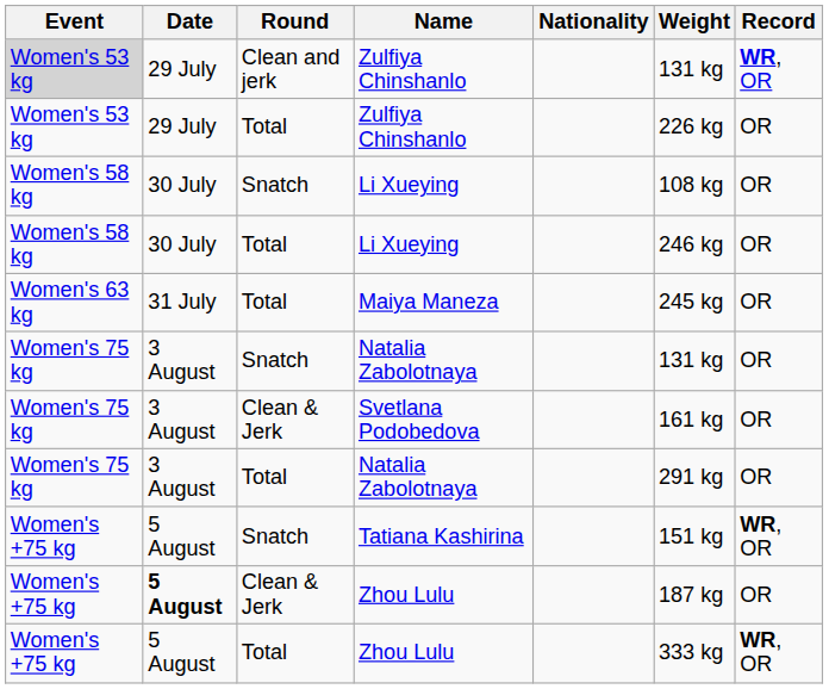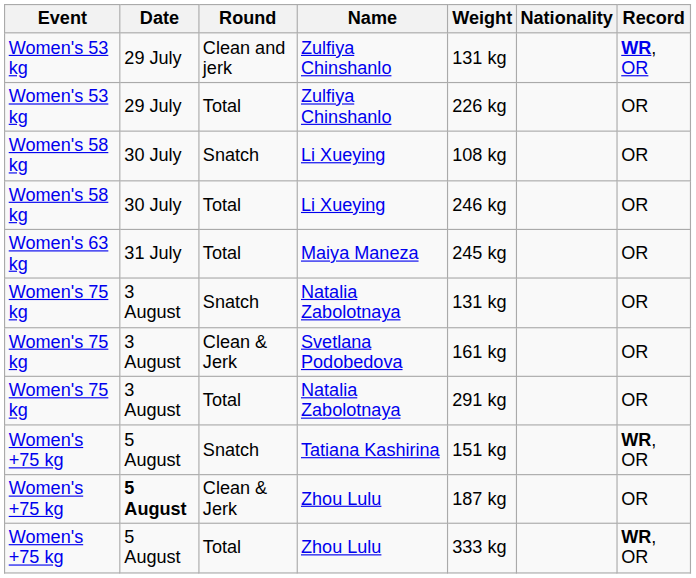columns swapped: Nationality <-> Weight
Clean and jerk / Zulfiya Chinshanlo | Event: lightgrey background -> no background
